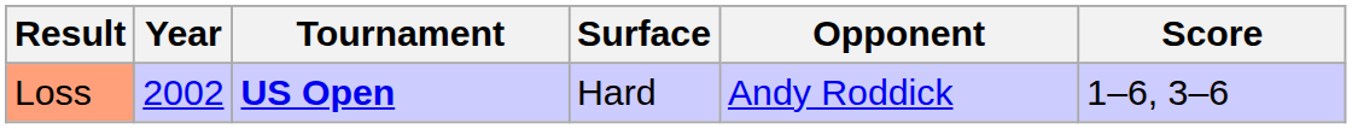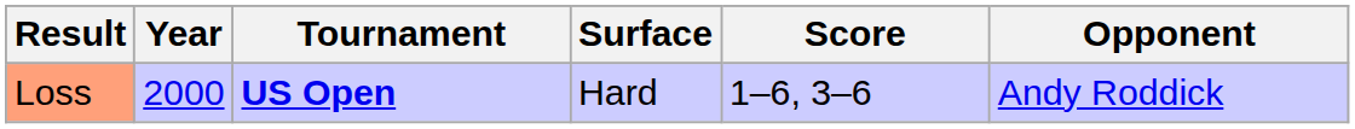columns swapped: Opponent <-> Score
Loss | Year: 2002 -> 2000
